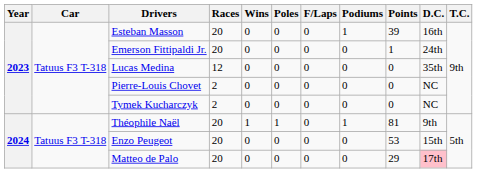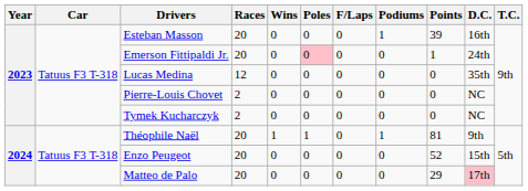Emerson Fittipaldi Jr. | Poles: no background -> pink background
Enzo Peugeot | Points: 53 -> 52
